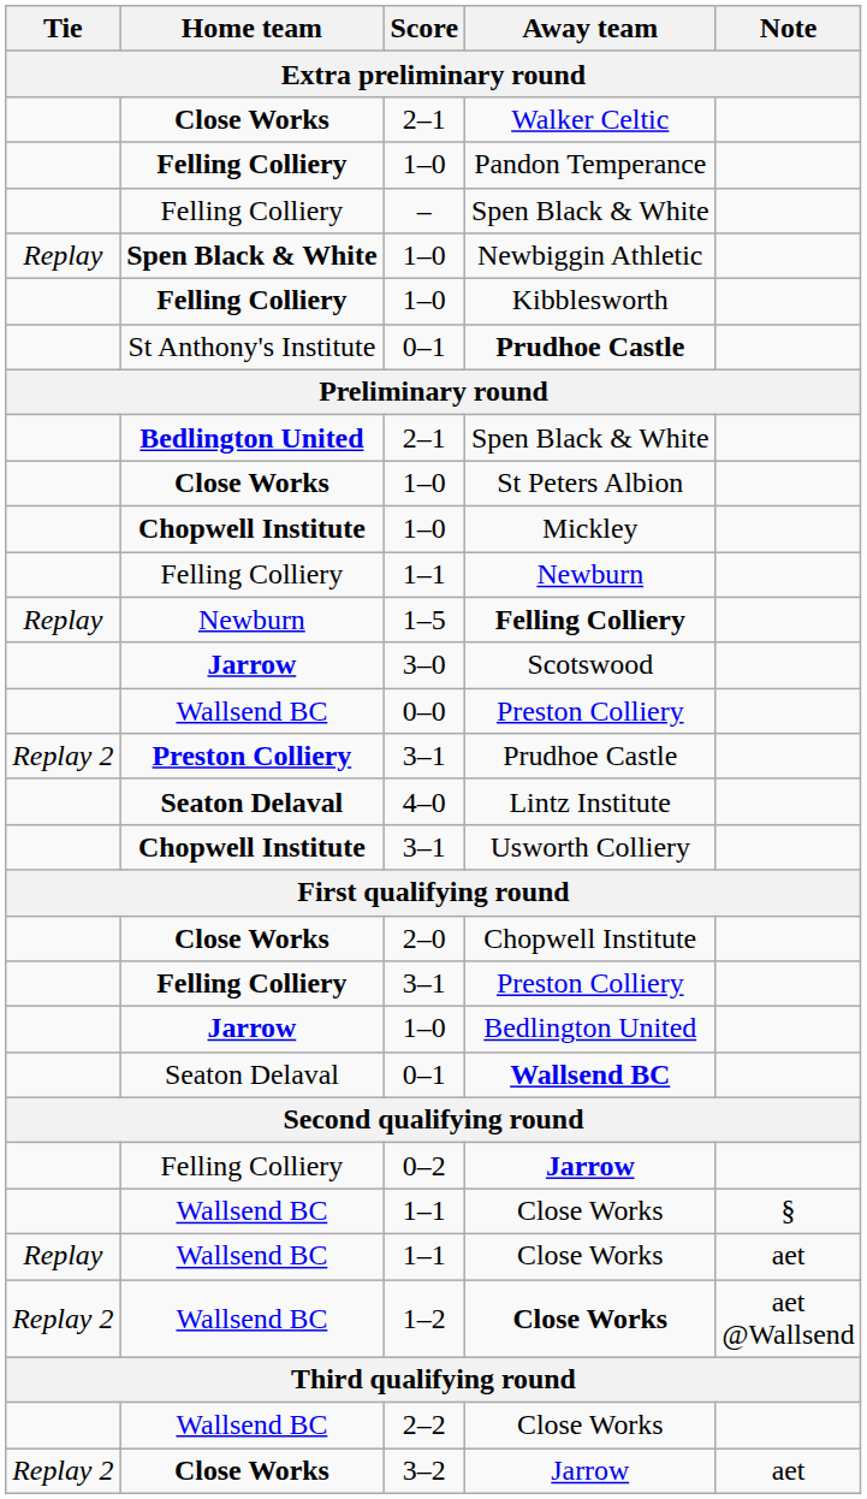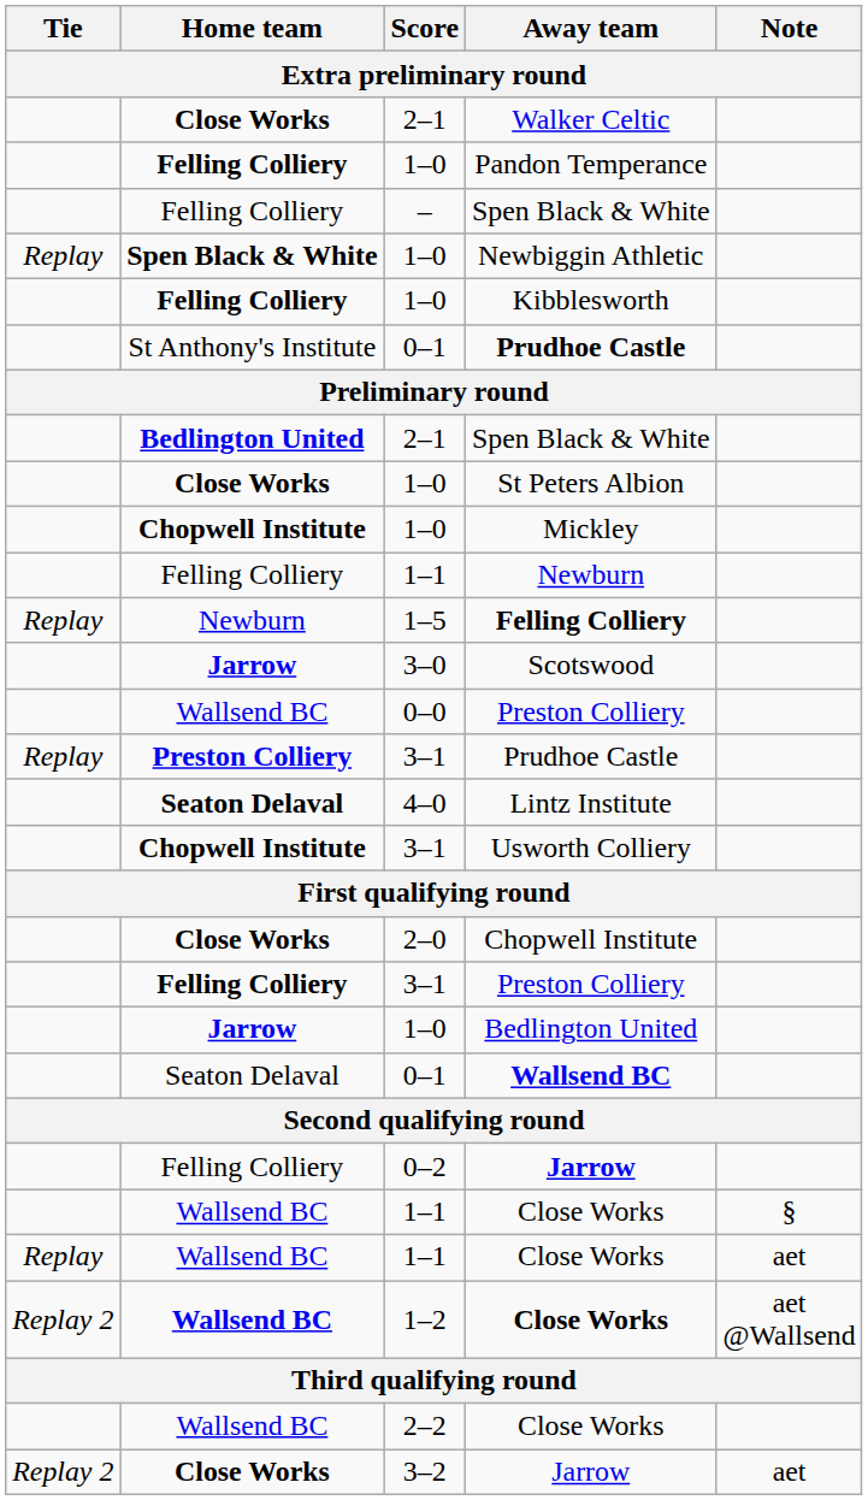3–1 / Prudhoe Castle | Tie: Replay 2 -> Replay
1–2 / Close Works | Home team: normal -> bold
